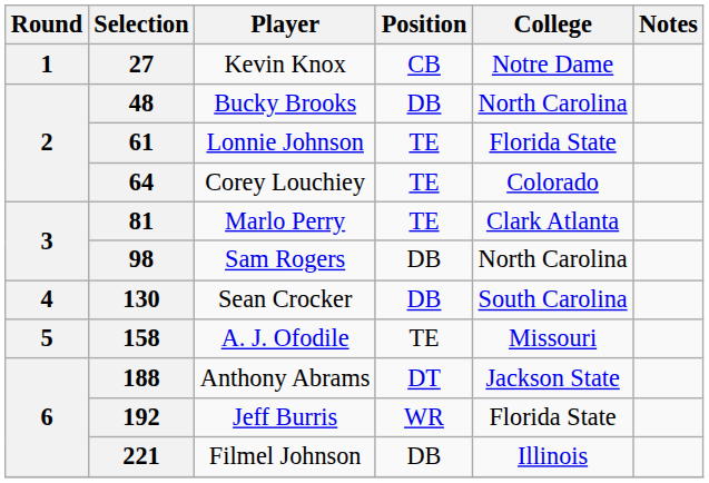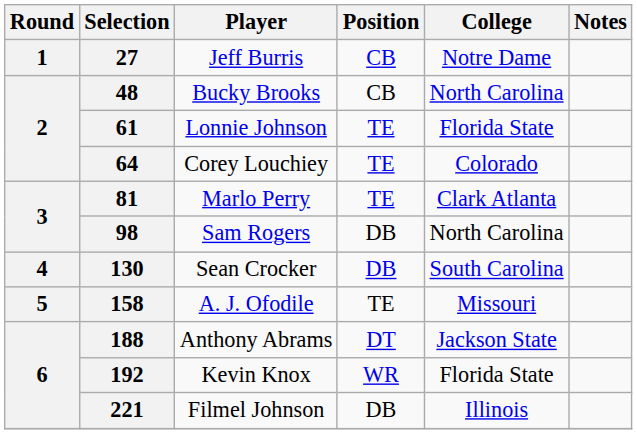27 | Player: Kevin Knox -> Jeff Burris
48 | Position: DB -> CB
192 | Player: Jeff Burris -> Kevin Knox
